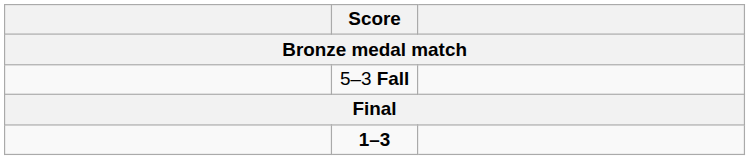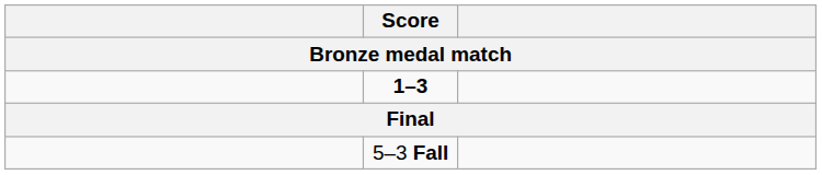rows swapped: 1–3 <-> 5–3 Fall
